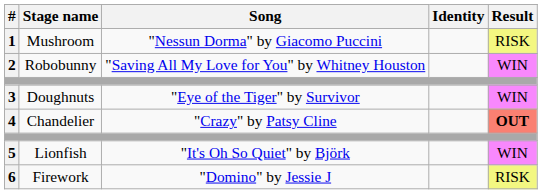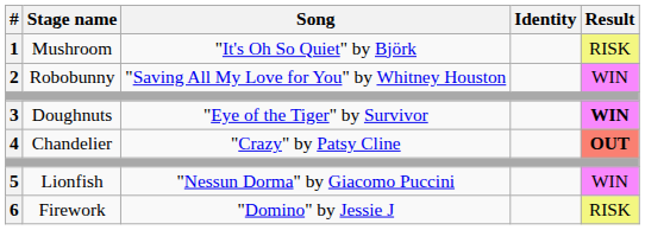1 | Song: "Nessun Dorma" by Giacomo Puccini -> "It's Oh So Quiet" by Björk
3 | Result: normal -> bold
5 | Song: "It's Oh So Quiet" by Björk -> "Nessun Dorma" by Giacomo Puccini
